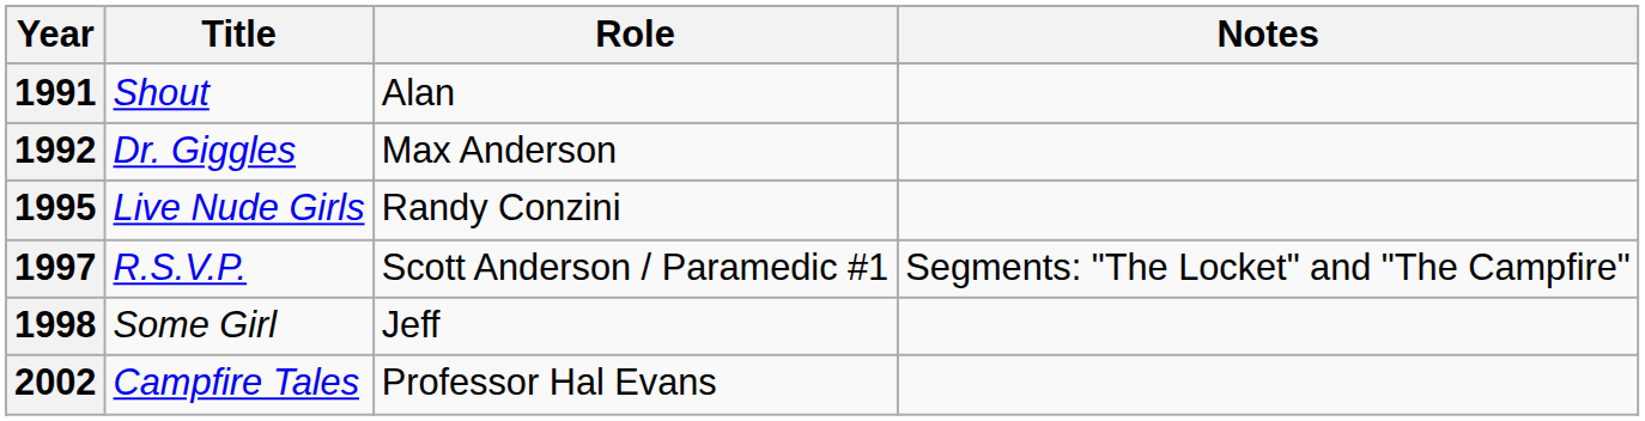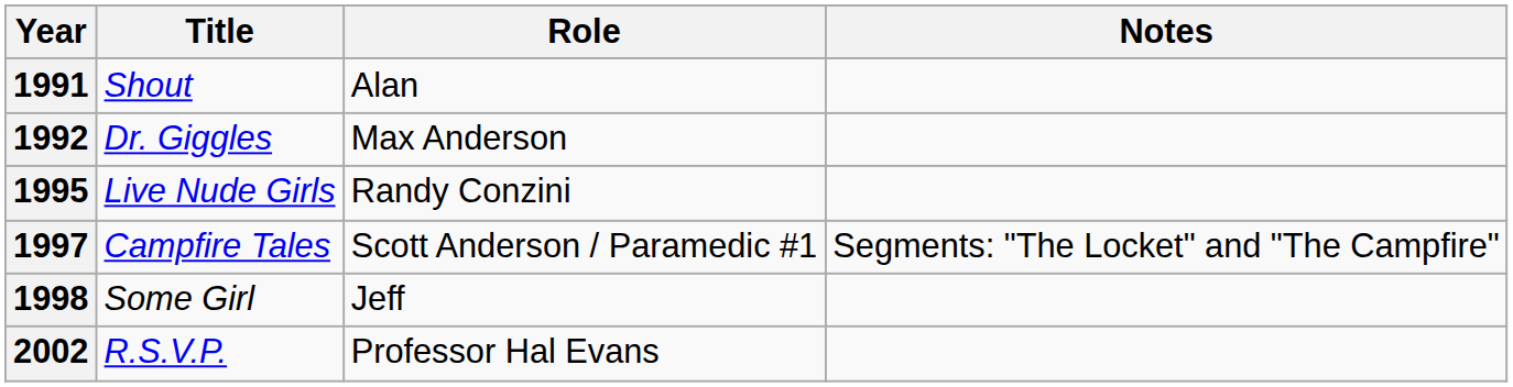1997 | Title: R.S.V.P. -> Campfire Tales
2002 | Title: Campfire Tales -> R.S.V.P.
